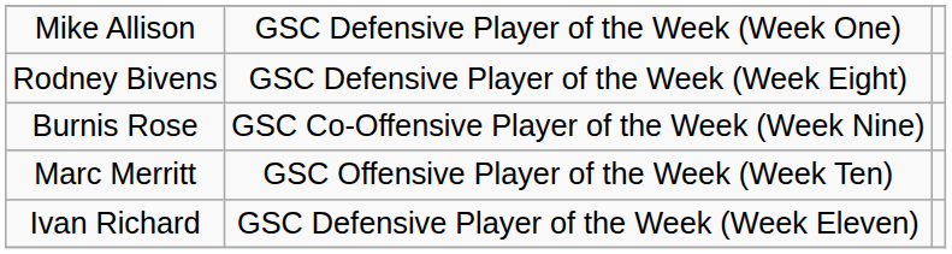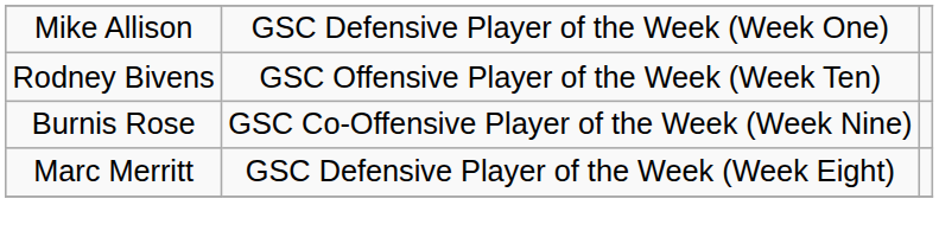Rodney Bivens | column 2: GSC Defensive Player of the Week (Week Eight) -> GSC Offensive Player of the Week (Week Ten)
Marc Merritt | column 2: GSC Offensive Player of the Week (Week Ten) -> GSC Defensive Player of the Week (Week Eight)
- row: Ivan Richard | GSC Defensive Player of the Week (Week Eleven)
